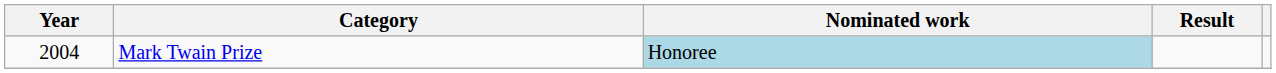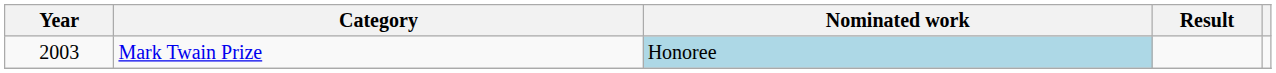Mark Twain Prize | Year: 2004 -> 2003
